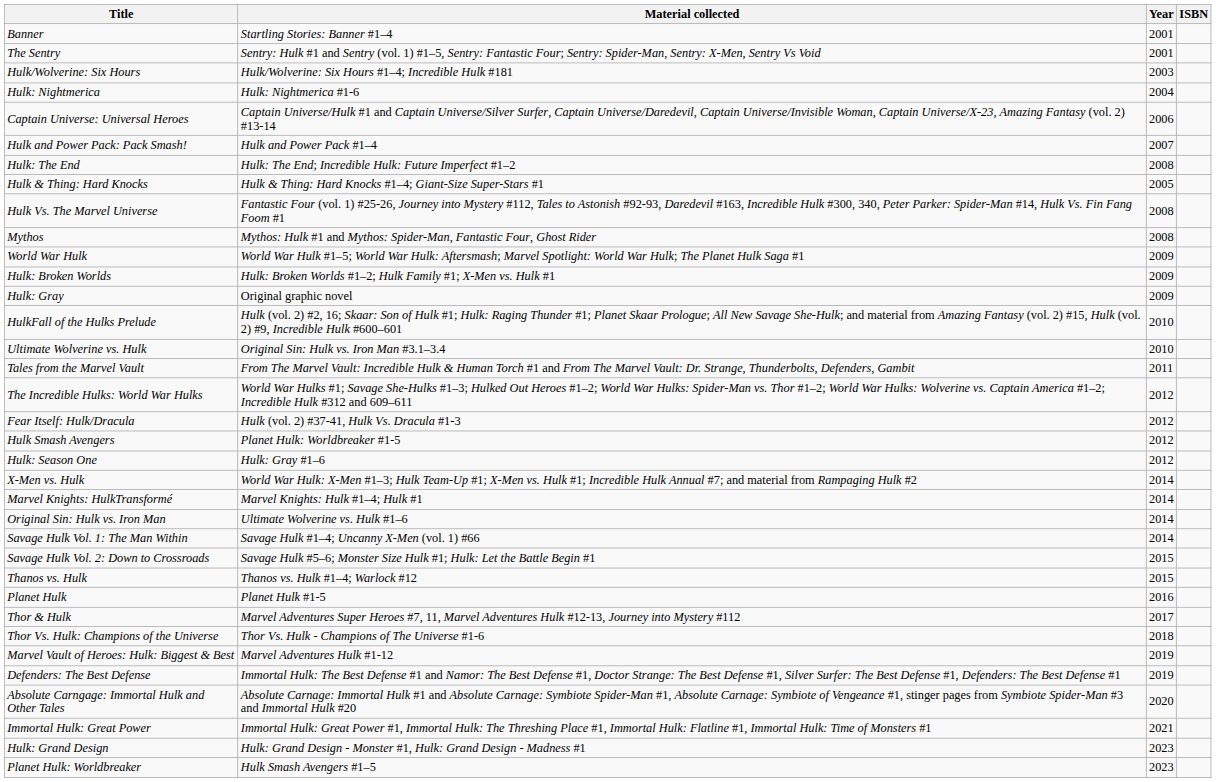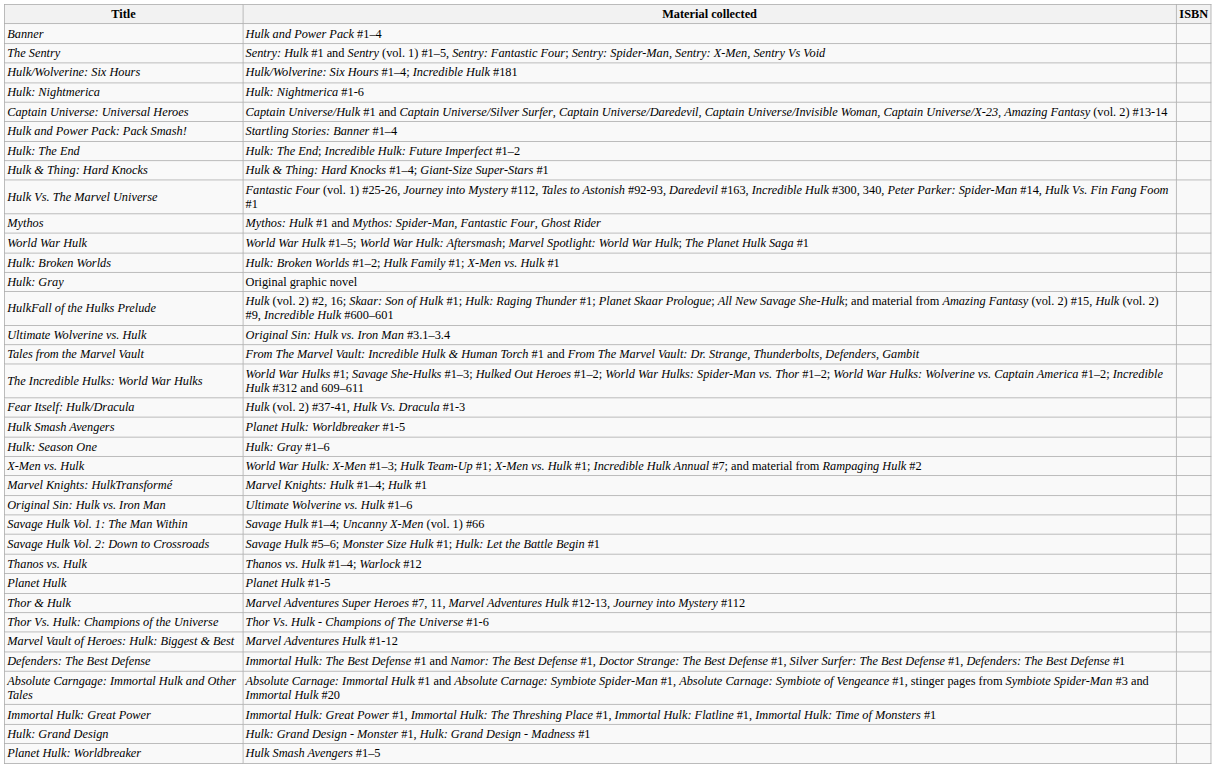- column: Year | 2001 | 2001 | 2003 | 2004 | 2006 | 2007 | 2008 | 2005 | 2008 | 2008 | 2009 | 2009 | 2009 | 2010 | 2010 | 2011 | 2012 | 2012 | 2012 | 2012 | 2014 | 2014 | 2014 | 2014 | 2015 | 2015 | 2016 | 2017 | 2018 | 2019 | 2019 | 2020 | 2021 | 2023 | 2023
Banner | Material collected: Startling Stories: Banner #1–4 -> Hulk and Power Pack #1–4
Hulk and Power Pack: Pack Smash! | Material collected: Hulk and Power Pack #1–4 -> Startling Stories: Banner #1–4
